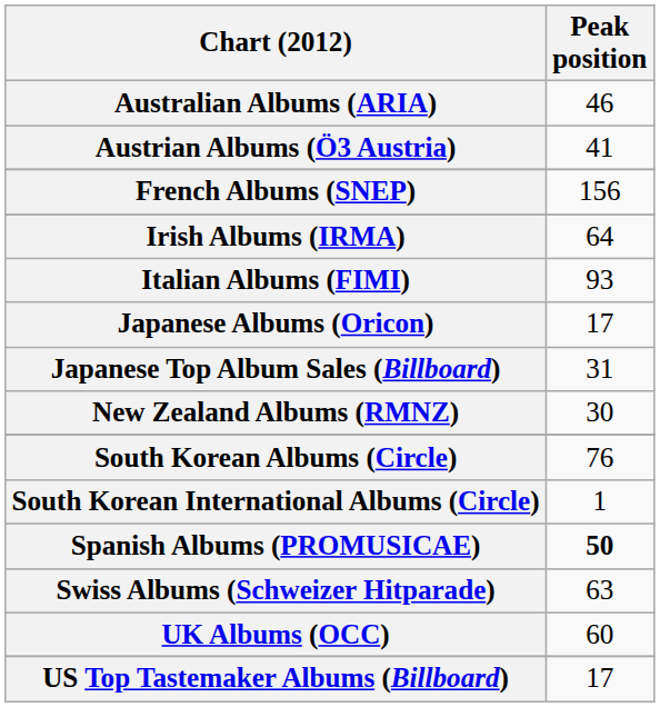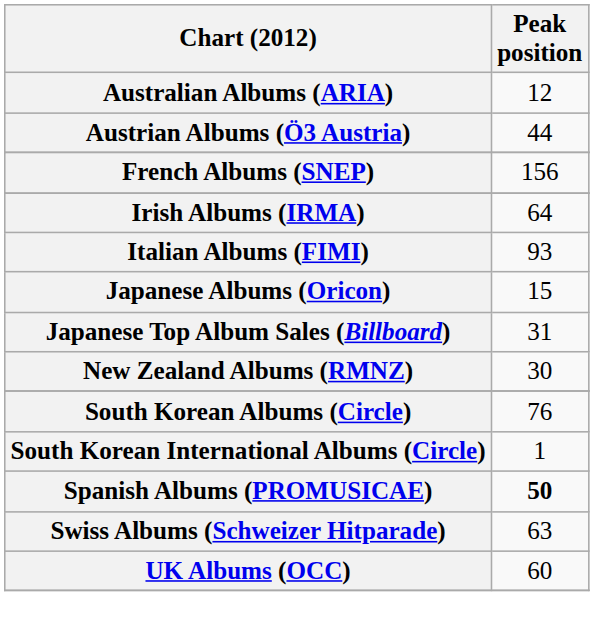Australian Albums (ARIA) | Peak position: 46 -> 12
Austrian Albums (Ö3 Austria) | Peak position: 41 -> 44
Japanese Albums (Oricon) | Peak position: 17 -> 15
- row: US Top Tastemaker Albums (Billboard) | 17
